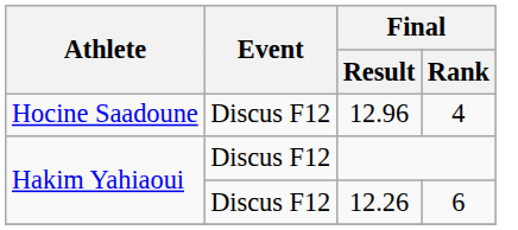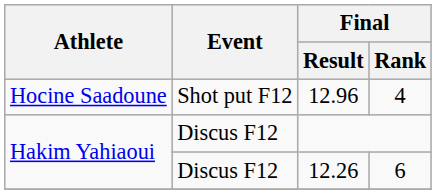12.96 | Event: Discus F12 -> Shot put F12
